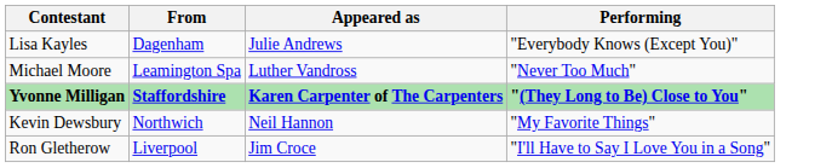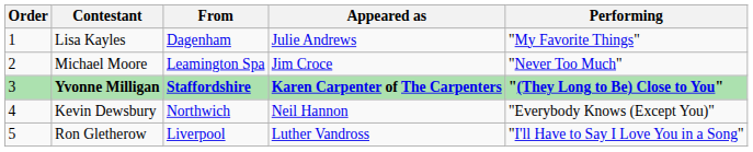+ column: Order | 1 | 2 | 3 | 4 | 5
Lisa Kayles | Performing: "Everybody Knows (Except You)" -> "My Favorite Things"
Michael Moore | Appeared as: Luther Vandross -> Jim Croce
Kevin Dewsbury | Performing: "My Favorite Things" -> "Everybody Knows (Except You)"
Ron Gletherow | Appeared as: Jim Croce -> Luther Vandross
